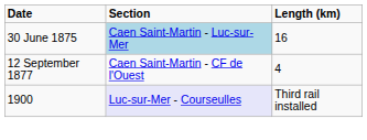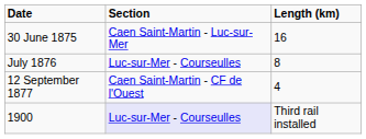30 June 1875 | Section: lightblue background -> no background
+ row: July 1876 | Luc-sur-Mer - Courseulles | 8
